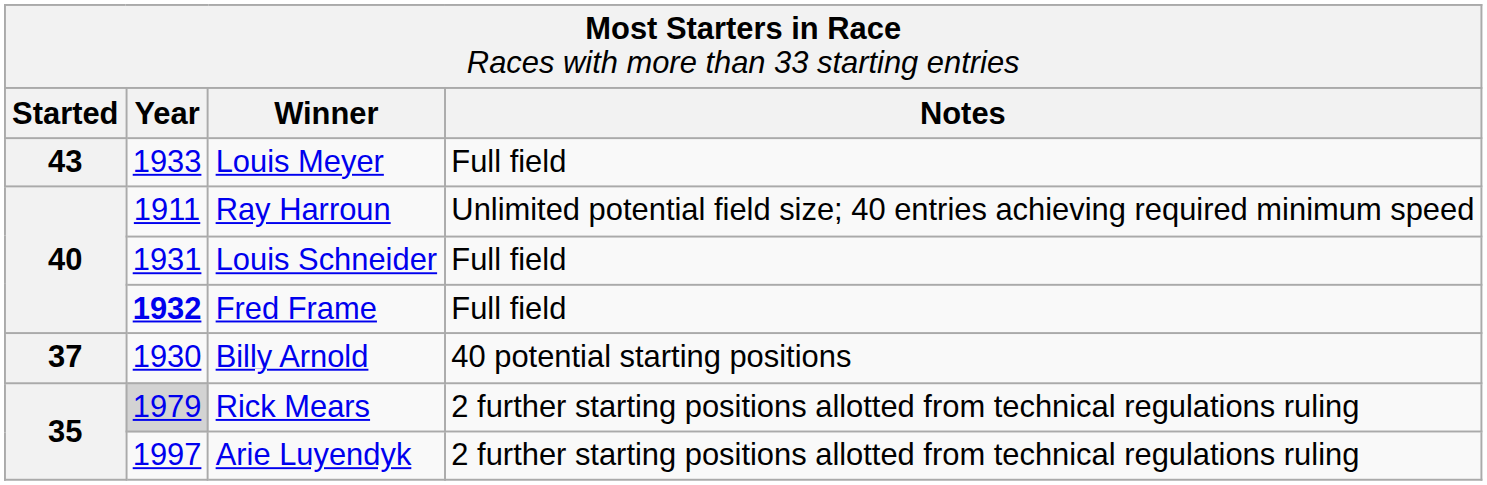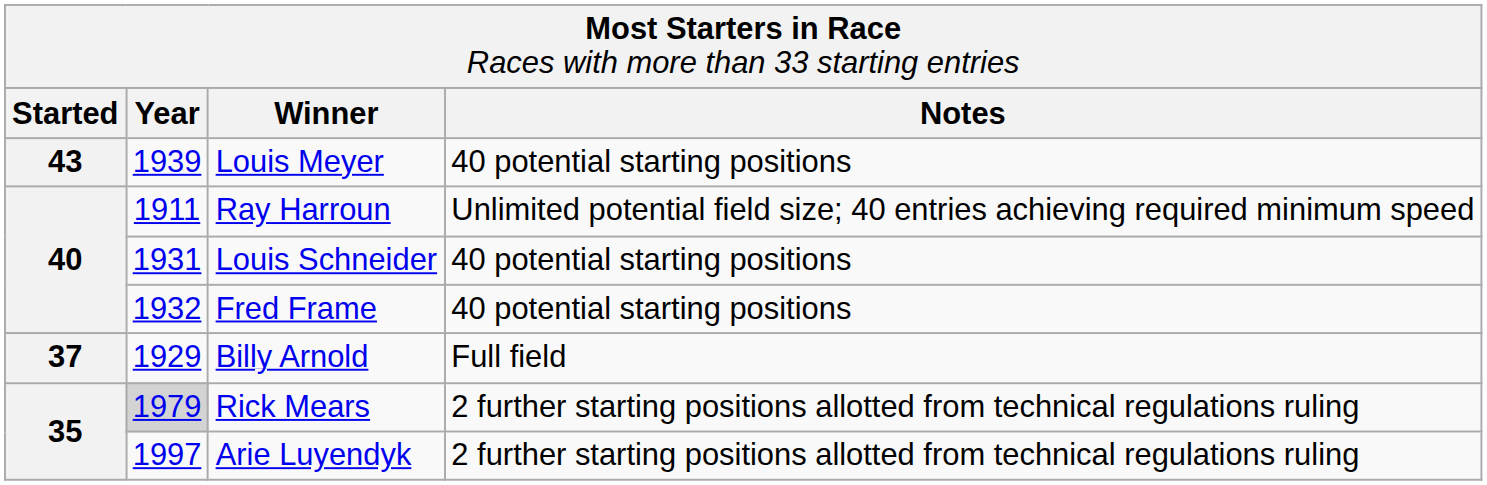Louis Meyer | column 2: 1933 -> 1939
Louis Meyer | column 4: Full field -> 40 potential starting positions
Louis Schneider | column 4: Full field -> 40 potential starting positions
Fred Frame | column 2: bold -> normal
Fred Frame | column 4: Full field -> 40 potential starting positions
Billy Arnold | column 2: 1930 -> 1929
Billy Arnold | column 4: 40 potential starting positions -> Full field
